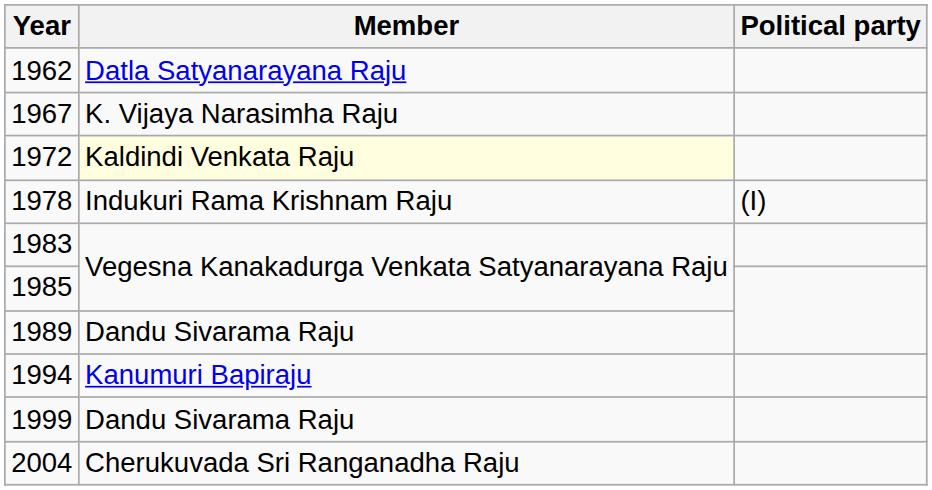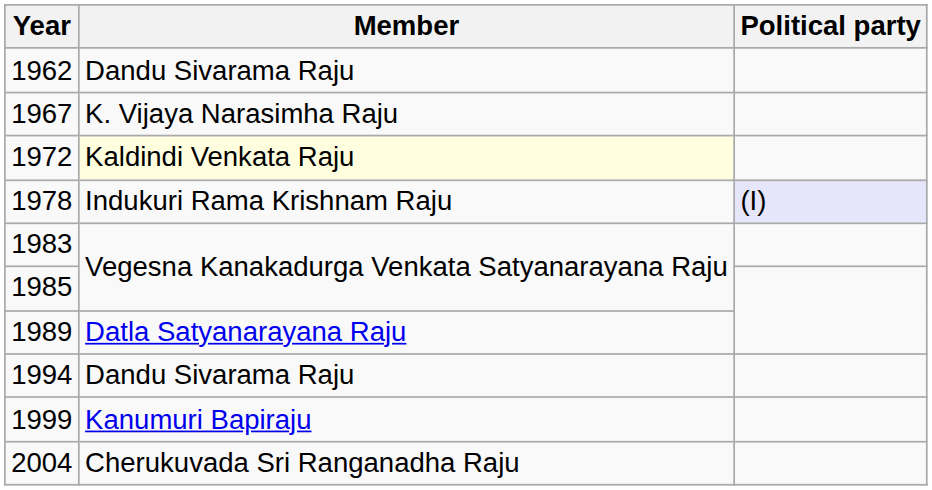1962 | Member: Datla Satyanarayana Raju -> Dandu Sivarama Raju
1978 | column 3: no background -> lavender background
1989 | Member: Dandu Sivarama Raju -> Datla Satyanarayana Raju
1994 | Member: Kanumuri Bapiraju -> Dandu Sivarama Raju
1999 | Member: Dandu Sivarama Raju -> Kanumuri Bapiraju
